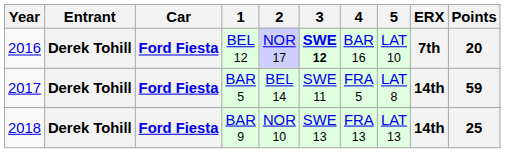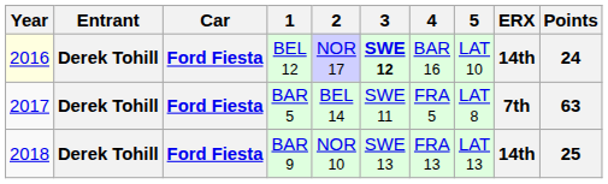BEL 12 | Year: no background -> lightyellow background
BEL 12 | ERX: 7th -> 14th
BEL 12 | Points: 20 -> 24
BAR 5 | ERX: 14th -> 7th
BAR 5 | Points: 59 -> 63
